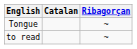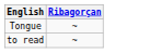- column: Catalan
